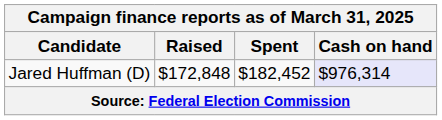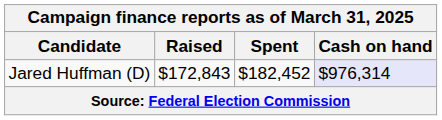Jared Huffman (D) | Raised: $172,848 -> $172,843
